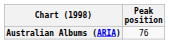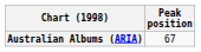Australian Albums (ARIA) | Peak position: 76 -> 67
